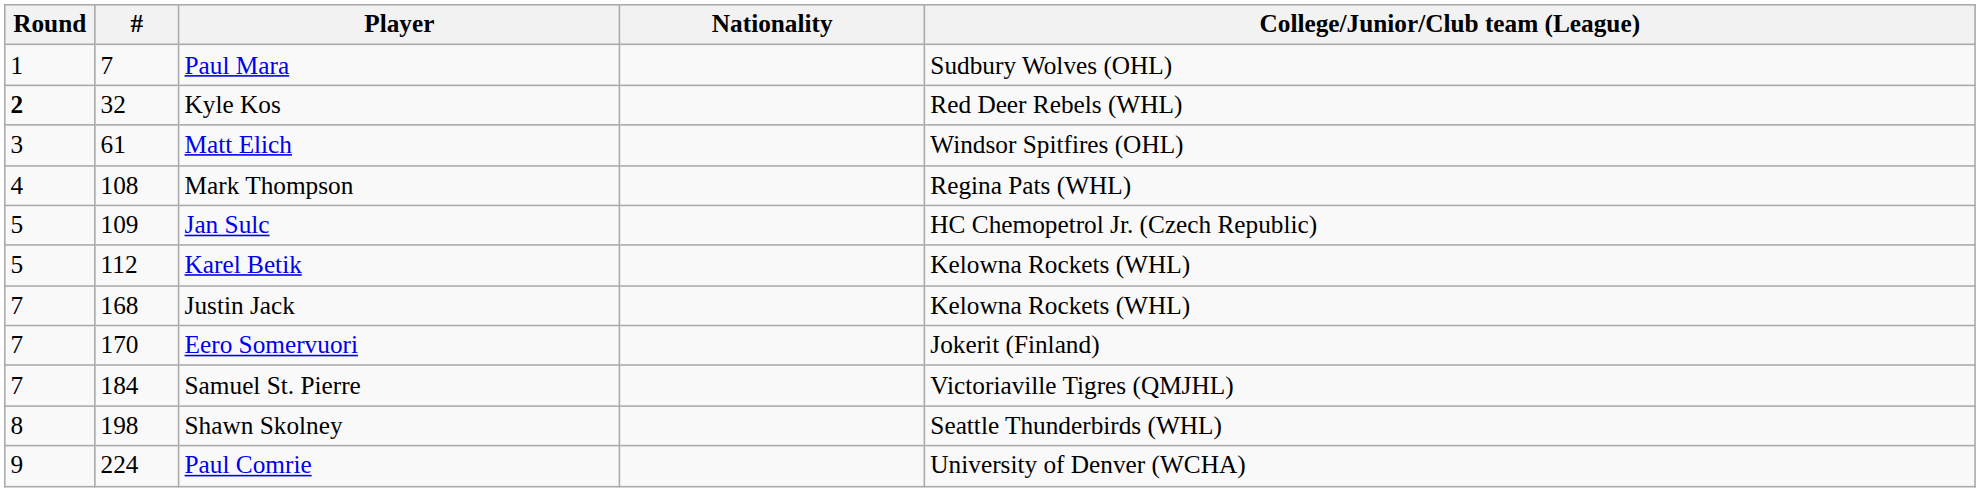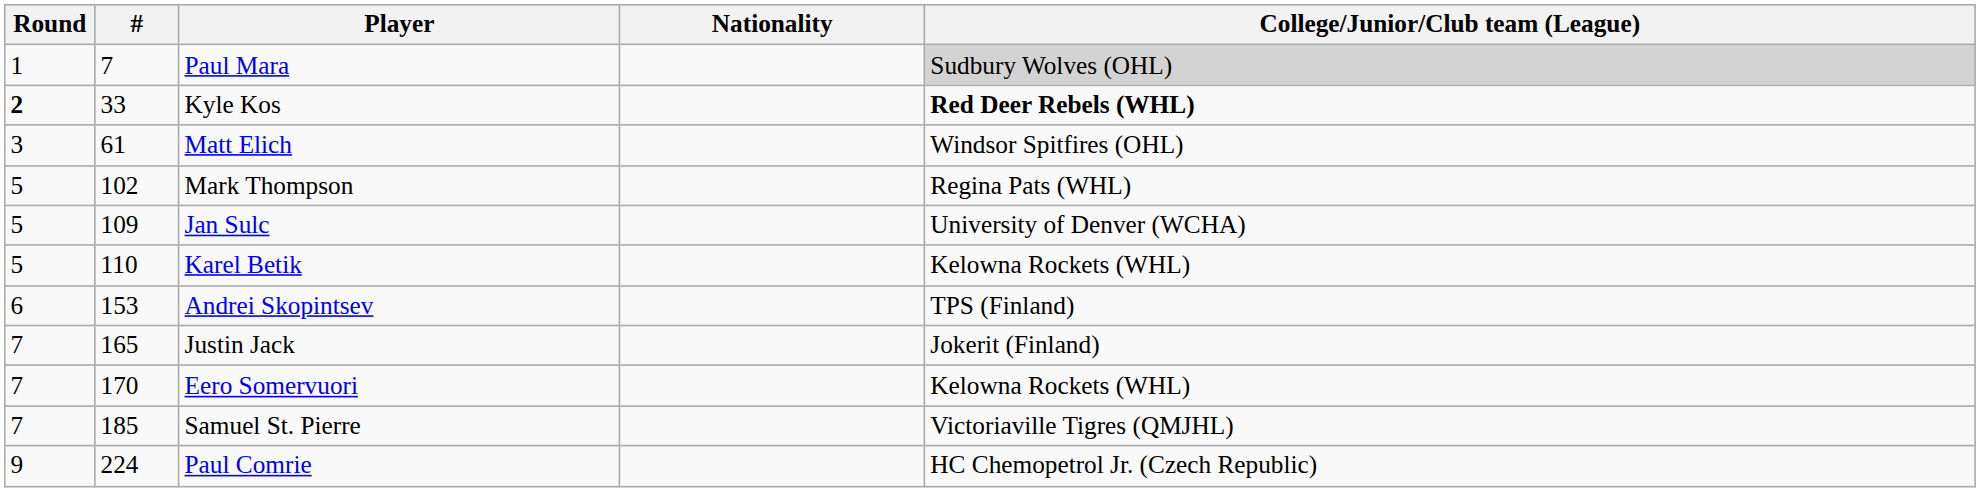Paul Mara | College/Junior/Club team (League): no background -> lightgrey background
Kyle Kos | #: 32 -> 33
Kyle Kos | College/Junior/Club team (League): normal -> bold
Mark Thompson | Round: 4 -> 5
Mark Thompson | #: 108 -> 102
Jan Sulc | College/Junior/Club team (League): HC Chemopetrol Jr. (Czech Republic) -> University of Denver (WCHA)
Karel Betik | #: 112 -> 110
+ row: 6 | 153 | Andrei Skopintsev | TPS (Finland)
Justin Jack | #: 168 -> 165
Justin Jack | College/Junior/Club team (League): Kelowna Rockets (WHL) -> Jokerit (Finland)
Eero Somervuori | College/Junior/Club team (League): Jokerit (Finland) -> Kelowna Rockets (WHL)
Samuel St. Pierre | #: 184 -> 185
- row: 8 | 198 | Shawn Skolney | Seattle Thunderbirds (WHL)
Paul Comrie | College/Junior/Club team (League): University of Denver (WCHA) -> HC Chemopetrol Jr. (Czech Republic)
